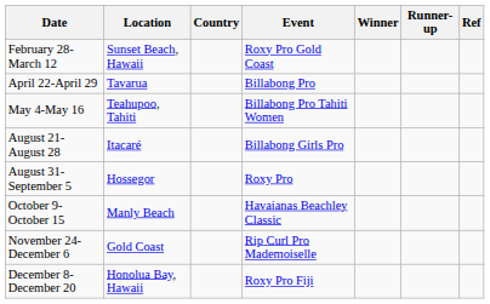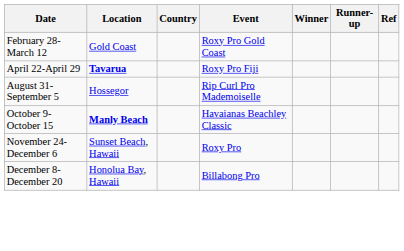February 28-March 12 | Location: Sunset Beach, Hawaii -> Gold Coast
April 22-April 29 | Location: normal -> bold
April 22-April 29 | Event: Billabong Pro -> Roxy Pro Fiji
- row: May 4-May 16 | Teahupoo, Tahiti | Billabong Pro Tahiti Women
- row: August 21-August 28 | Itacaré | Billabong Girls Pro
August 31-September 5 | Event: Roxy Pro -> Rip Curl Pro Mademoiselle
October 9-October 15 | Location: normal -> bold
November 24-December 6 | Location: Gold Coast -> Sunset Beach, Hawaii
November 24-December 6 | Event: Rip Curl Pro Mademoiselle -> Roxy Pro
December 8-December 20 | Event: Roxy Pro Fiji -> Billabong Pro
